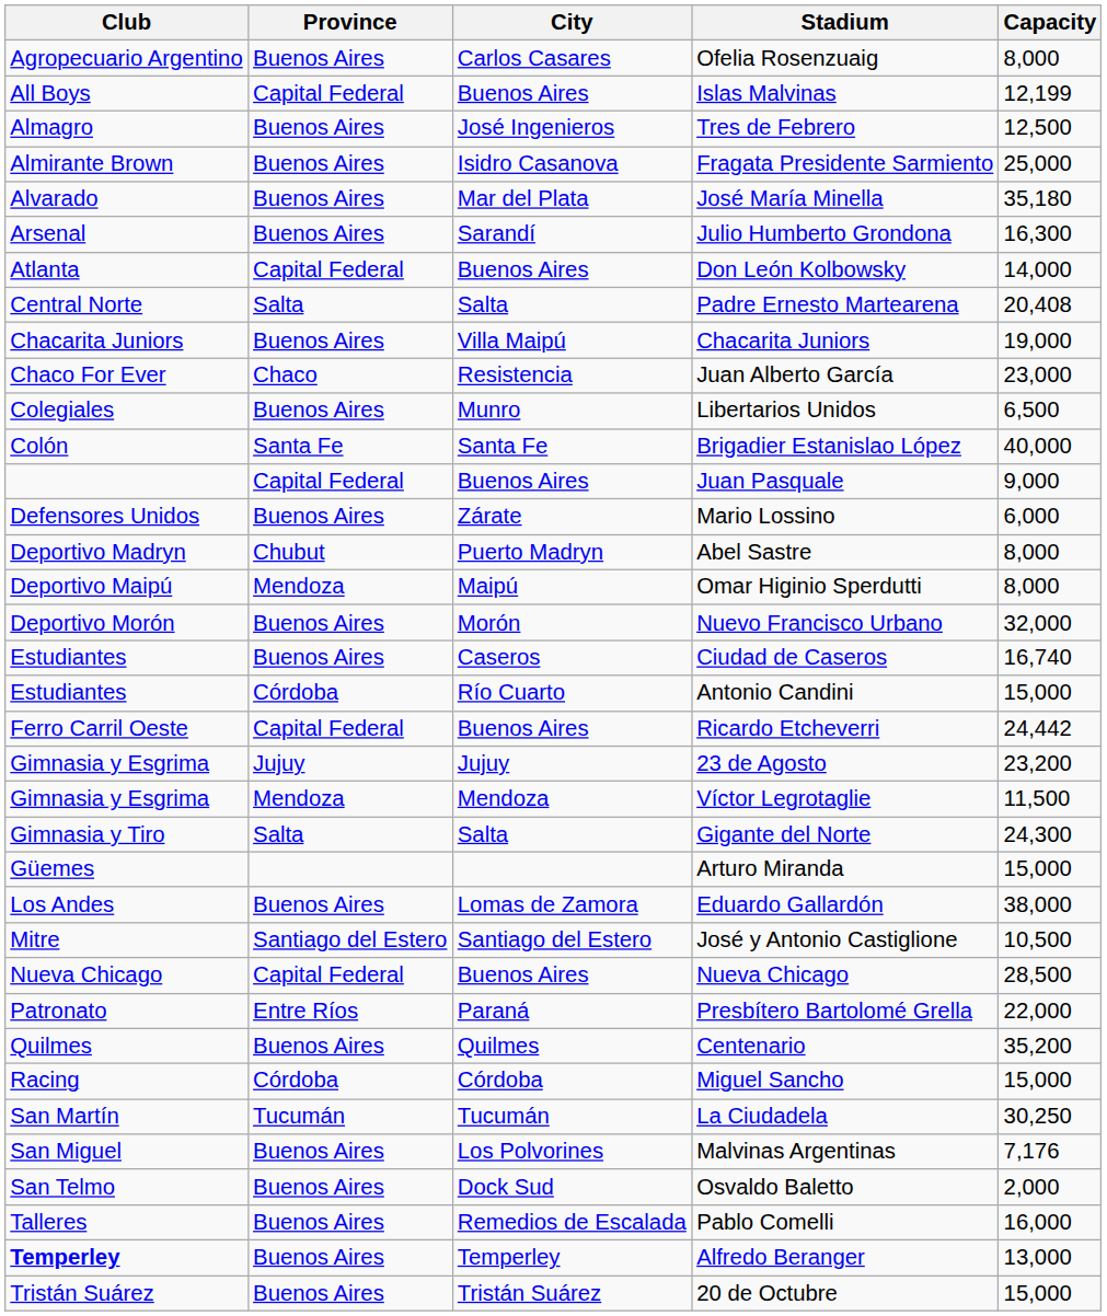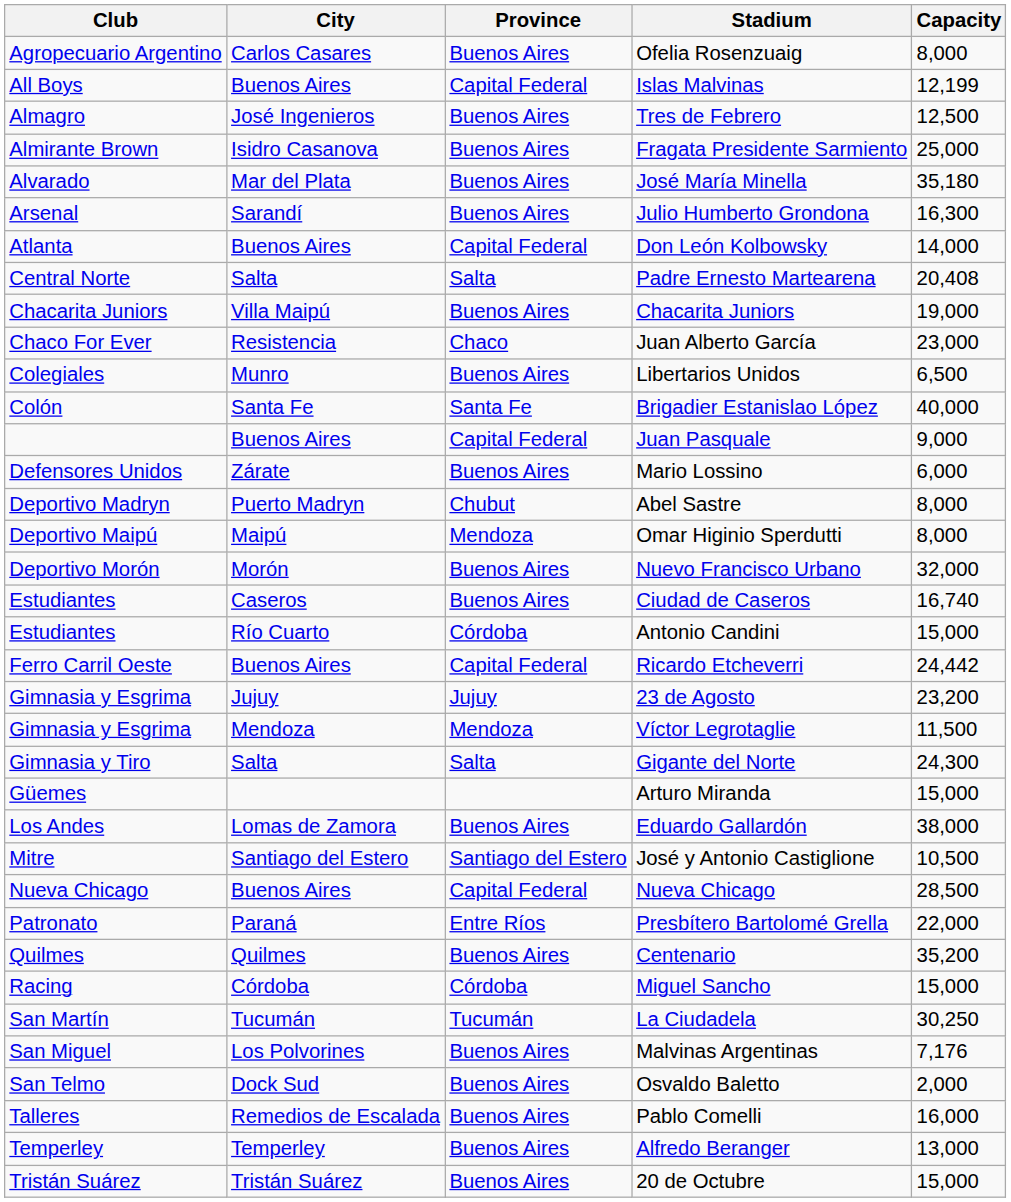columns swapped: City <-> Province
Alfredo Beranger | Club: bold -> normal
